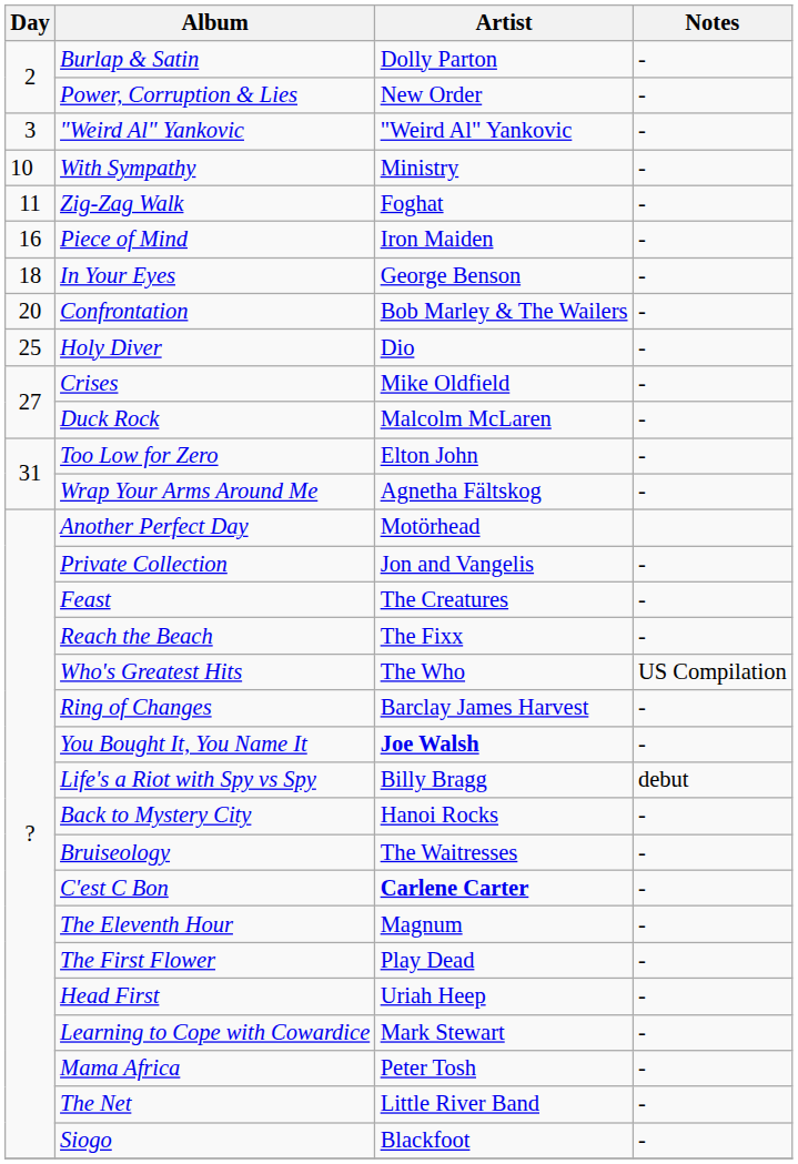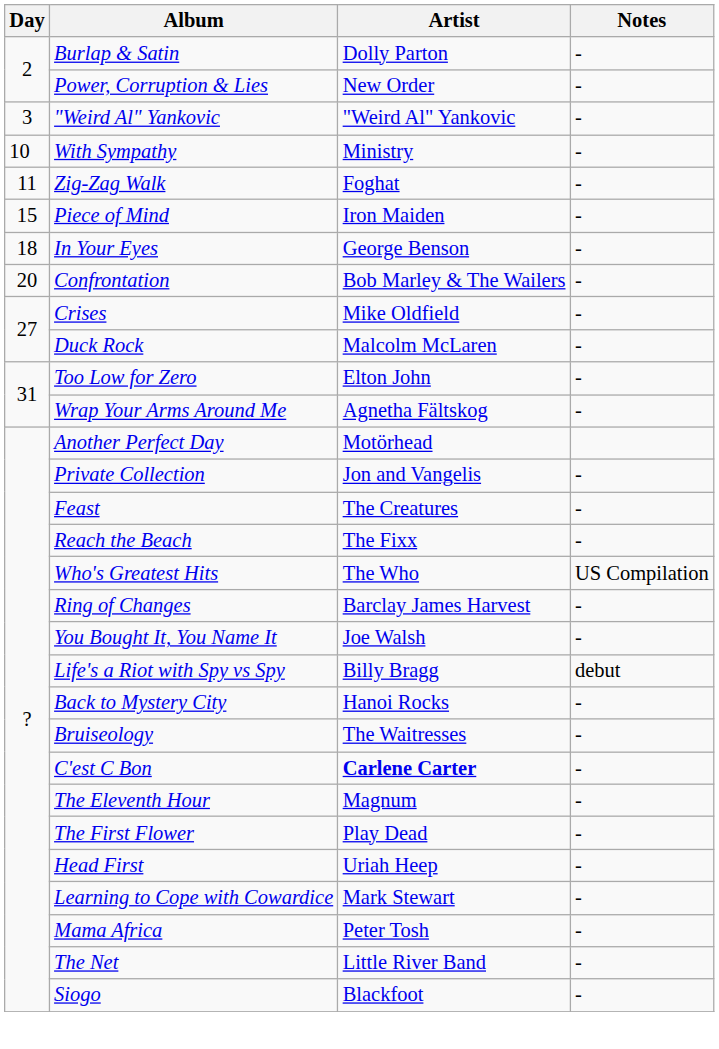Piece of Mind | Day: 16 -> 15
- row: 25 | Holy Diver | Dio | -
You Bought It, You Name It | Artist: bold -> normal
